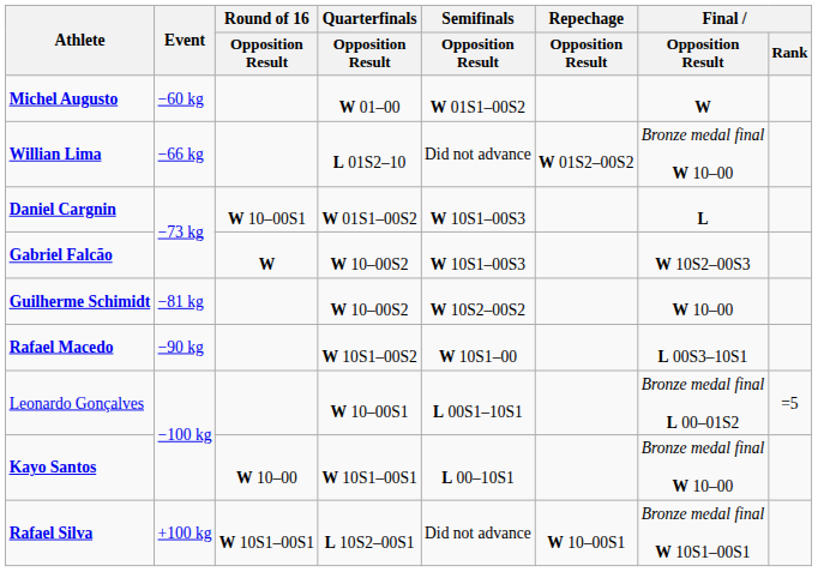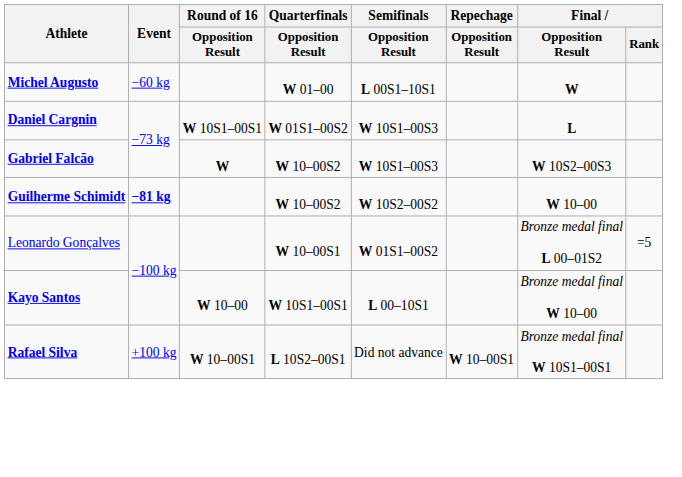Michel Augusto | Semifinals / Opposition Result: W 01S1–00S2 -> L 00S1–10S1
- row: Willian Lima | −66 kg | L 01S2–10 | Did not advance | W 01S2–00S2 | Bronze medal final W 10–00
Daniel Cargnin | Round of 16 / Opposition Result: W 10–00S1 -> W 10S1–00S1
Guilherme Schimidt | Event: normal -> bold
- row: Rafael Macedo | −90 kg | W 10S1–00S2 | W 10S1–00 | L 00S3–10S1
Leonardo Gonçalves | Semifinals / Opposition Result: L 00S1–10S1 -> W 01S1–00S2
Rafael Silva | Round of 16 / Opposition Result: W 10S1–00S1 -> W 10–00S1
